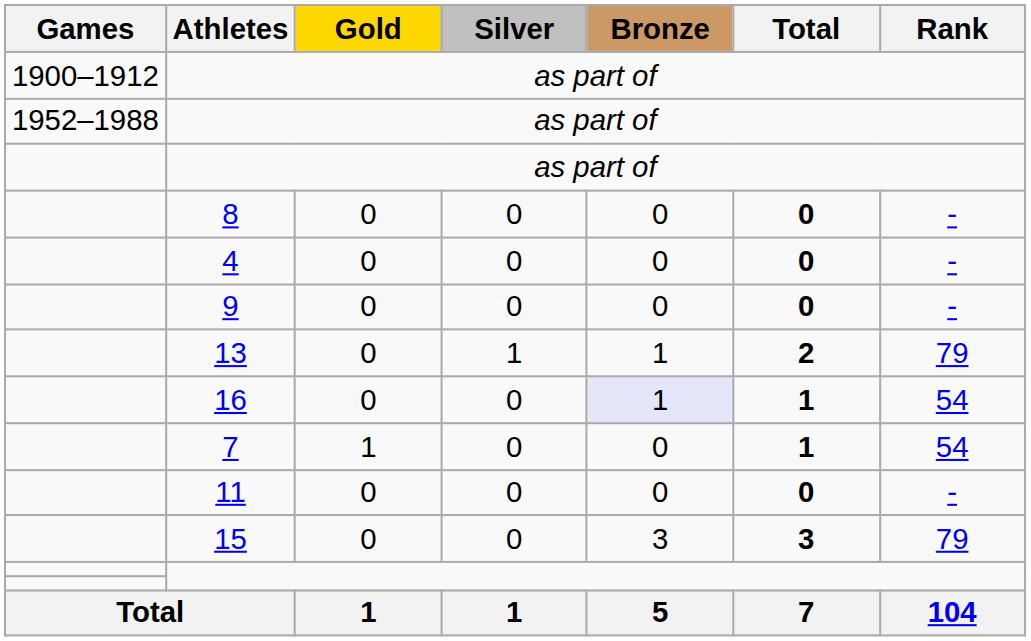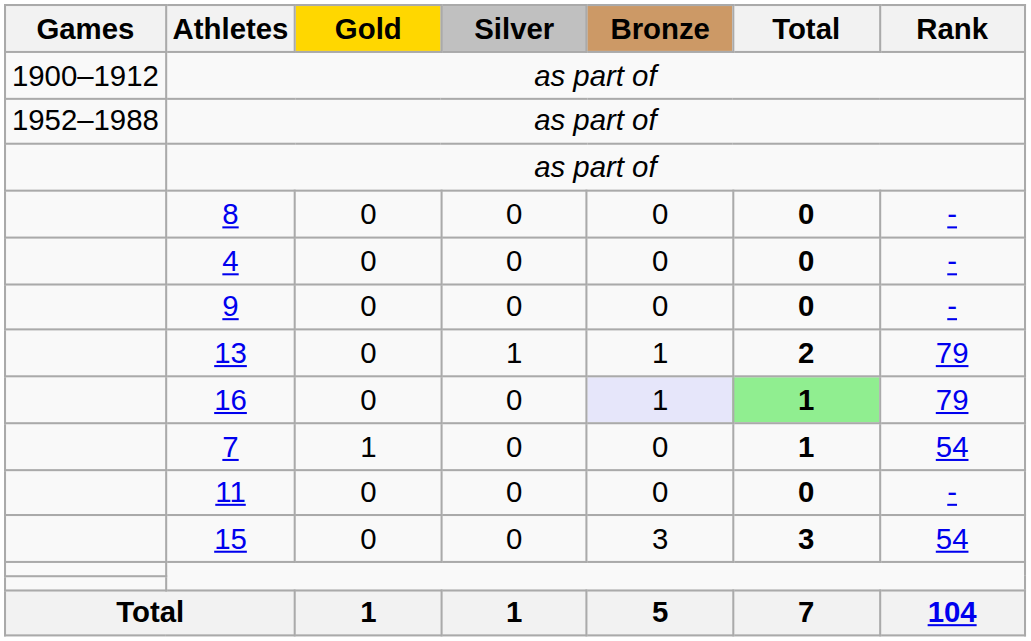16 | Total: no background -> lightgreen background
16 | Rank: 54 -> 79
15 | Rank: 79 -> 54
